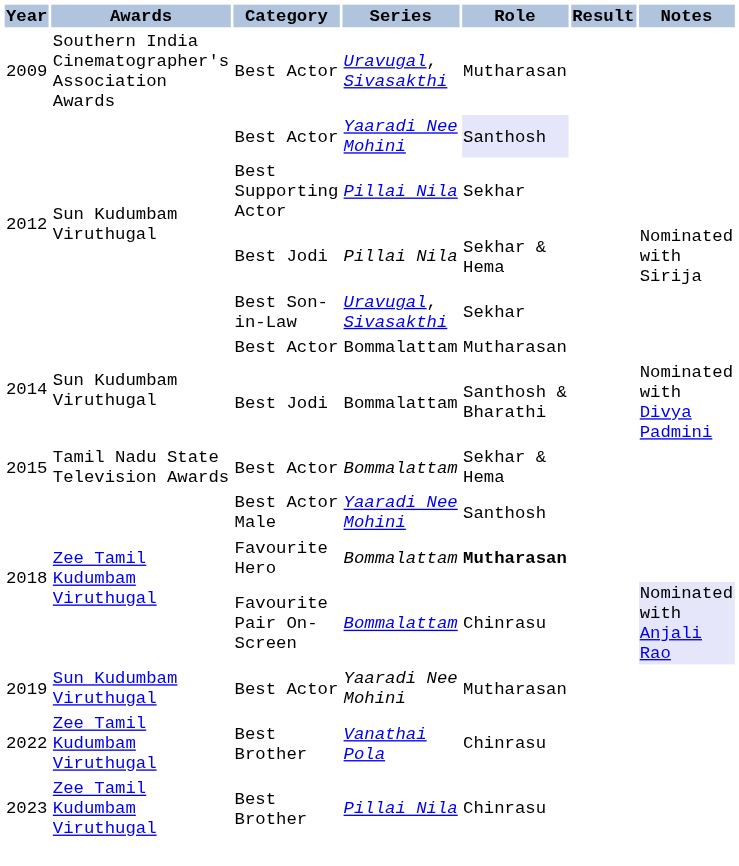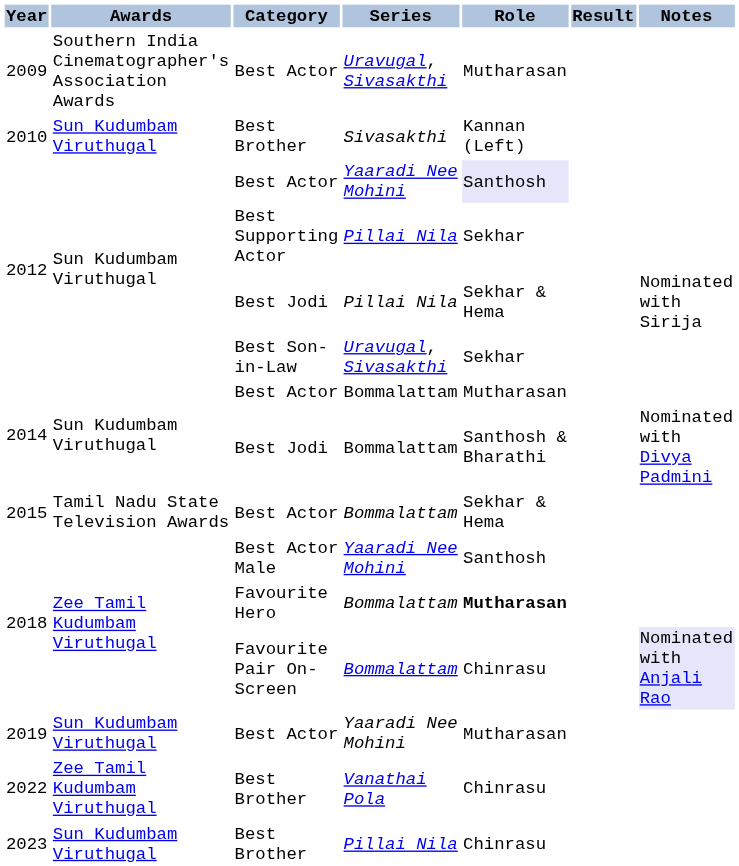+ row: 2010 | Sun Kudumbam Viruthugal | Best Brother | Sivasakthi | Kannan (Left)
2023 | Awards: Zee Tamil Kudumbam Viruthugal -> Sun Kudumbam Viruthugal
